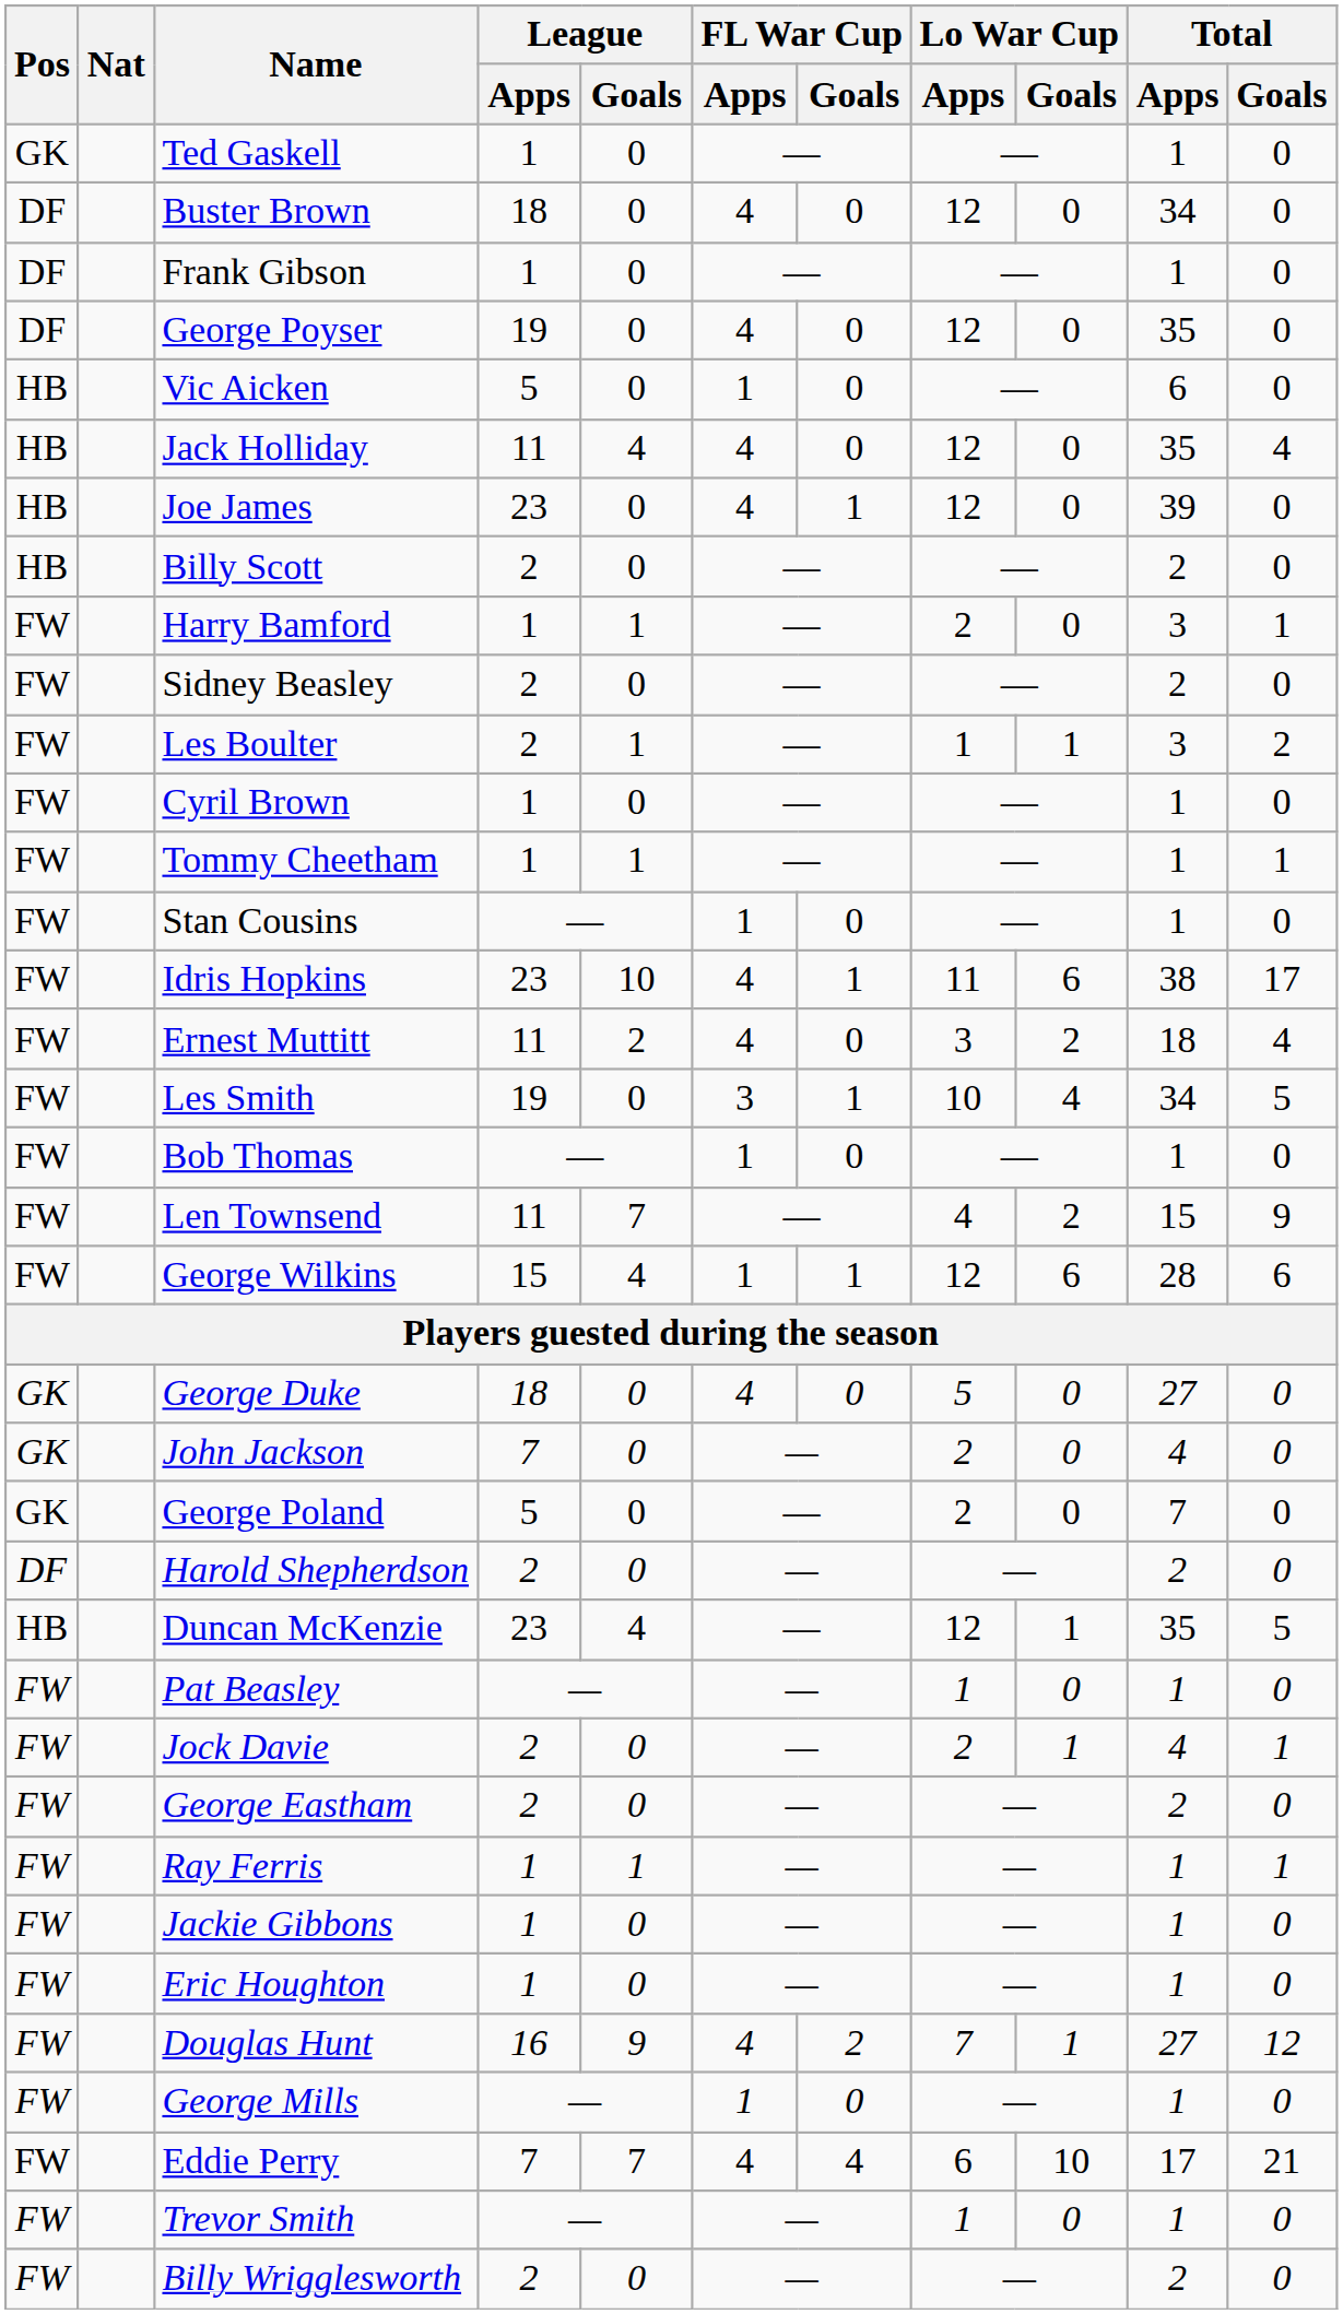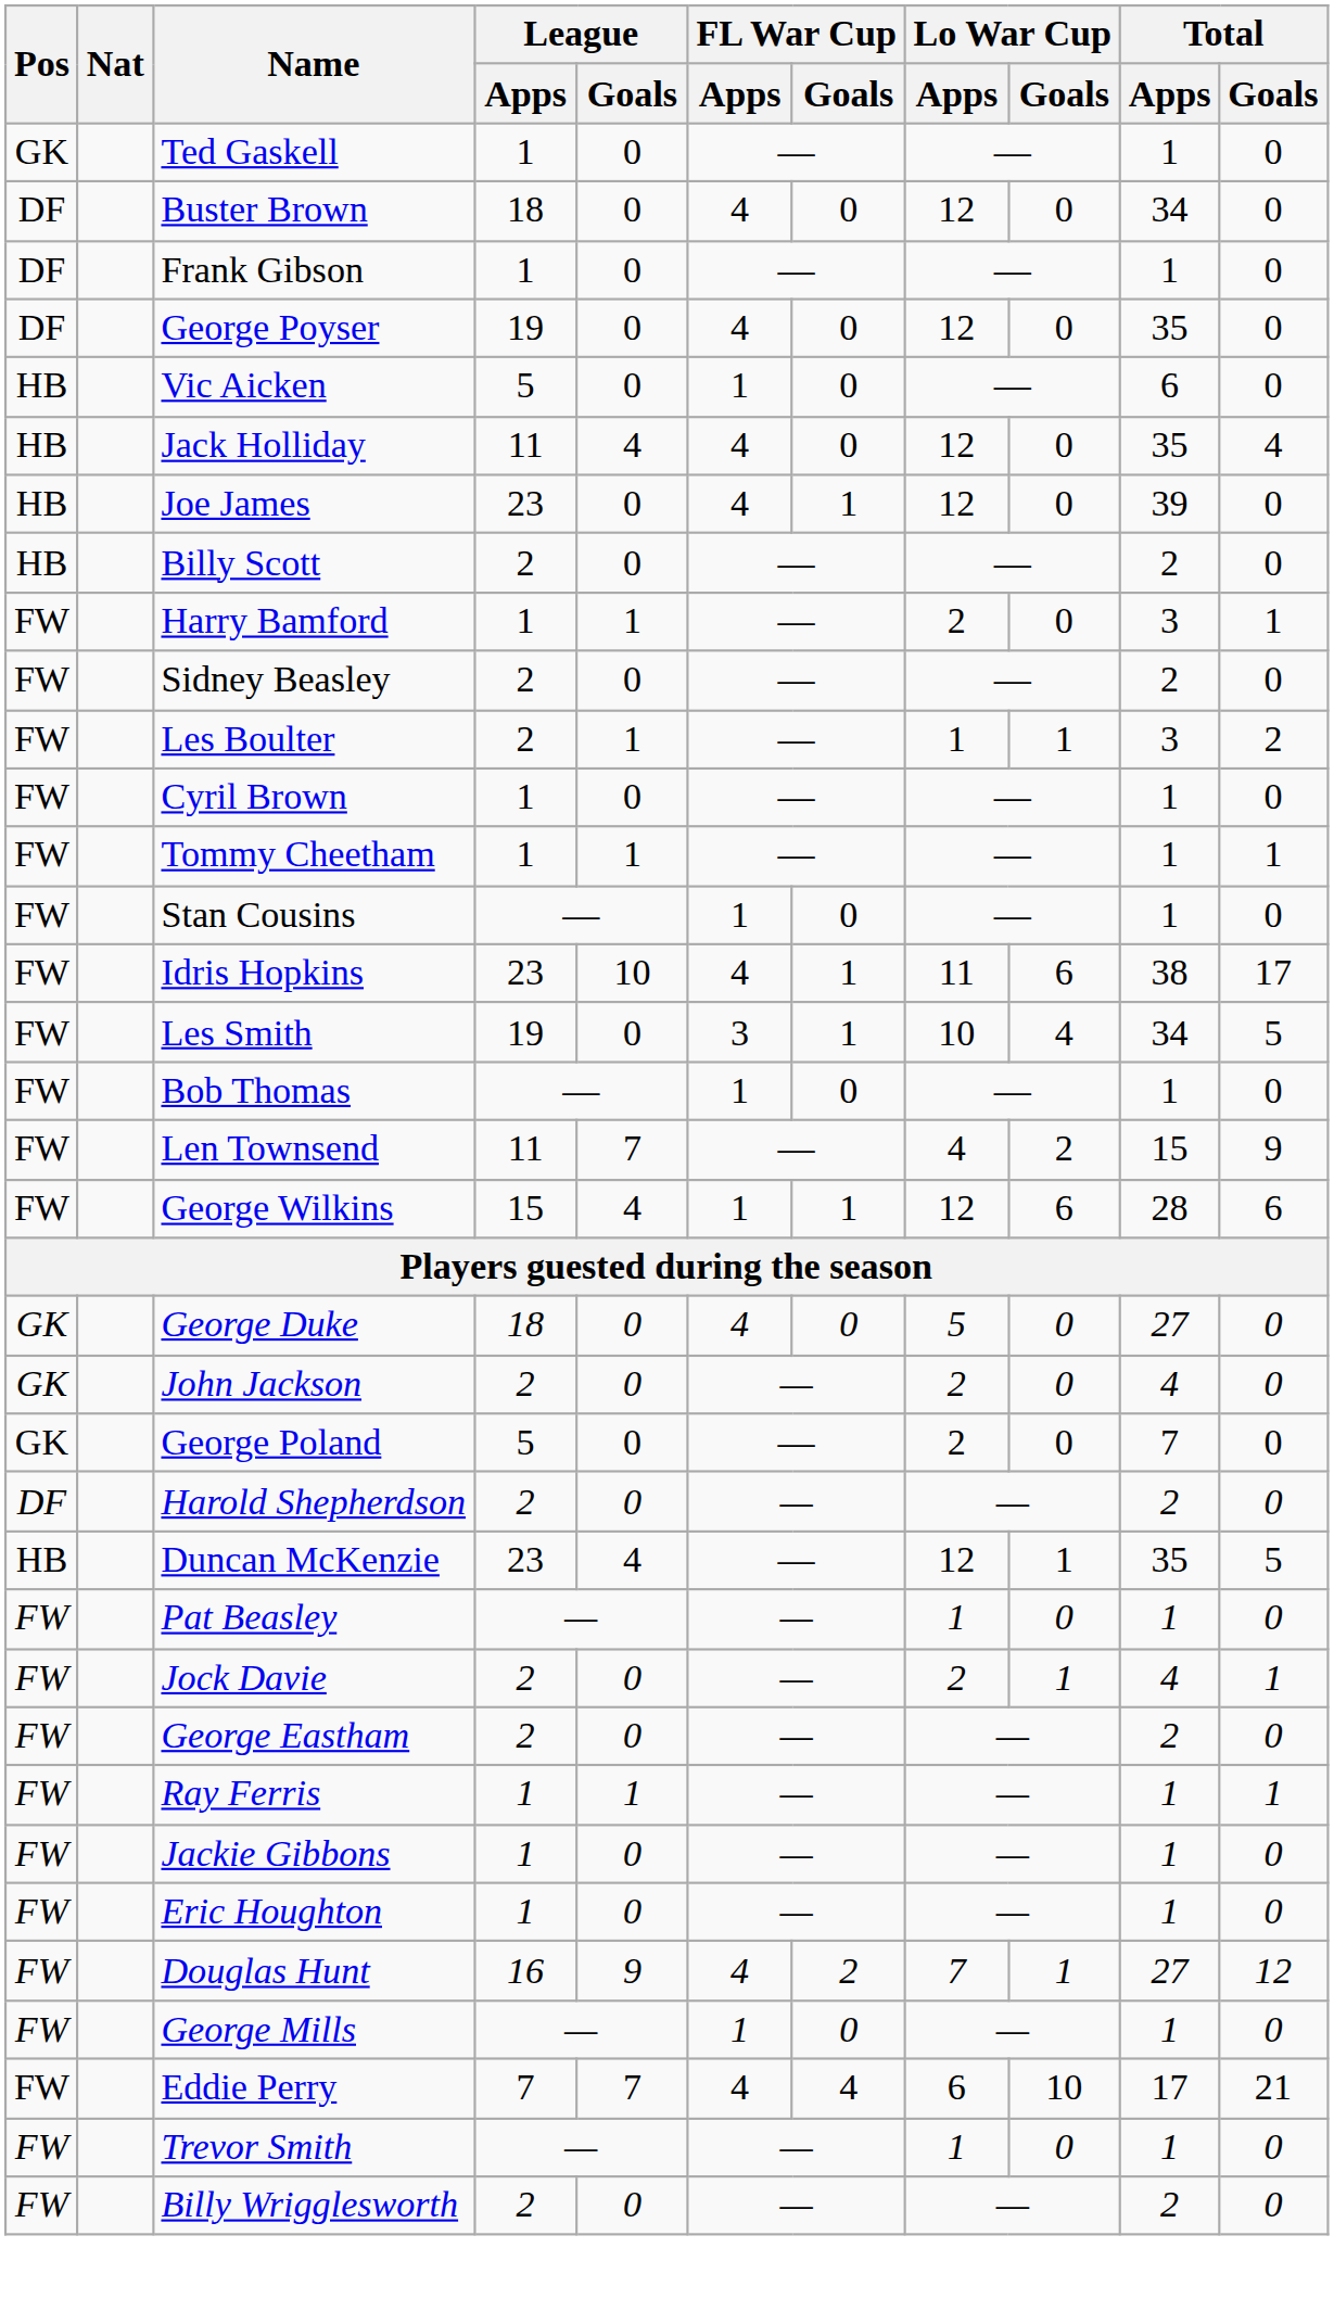- row: FW | Ernest Muttitt | 11 | 2 | 4 | 0 | 3 | 2 | 18 | 4
John Jackson | League / Apps: 7 -> 2
